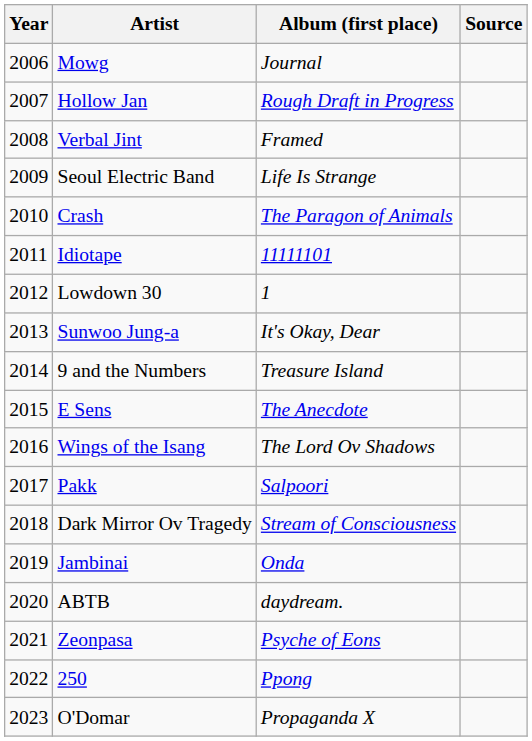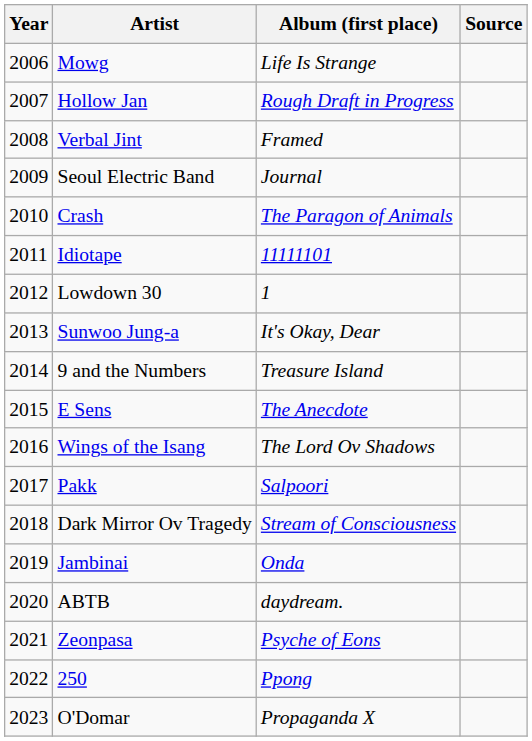Mowg | Album (first place): Journal -> Life Is Strange
Seoul Electric Band | Album (first place): Life Is Strange -> Journal
